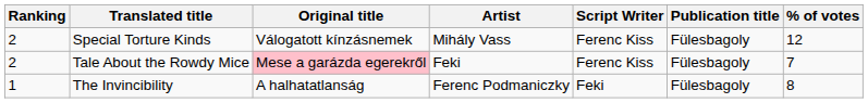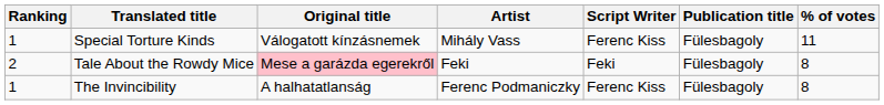Special Torture Kinds | Ranking: 2 -> 1
Special Torture Kinds | % of votes: 12 -> 11
Tale About the Rowdy Mice | Script Writer: Ferenc Kiss -> Feki
Tale About the Rowdy Mice | % of votes: 7 -> 8
The Invincibility | Script Writer: Feki -> Ferenc Kiss
